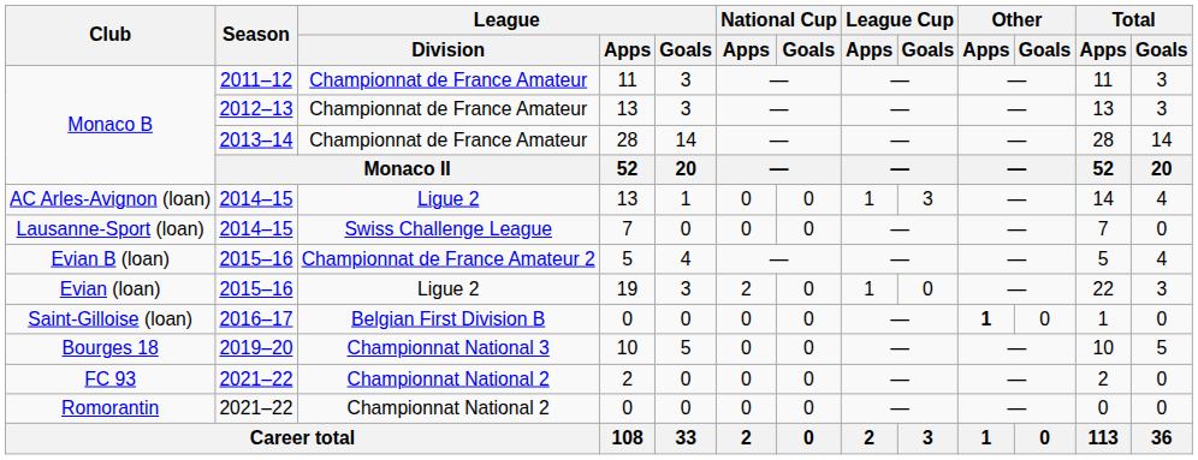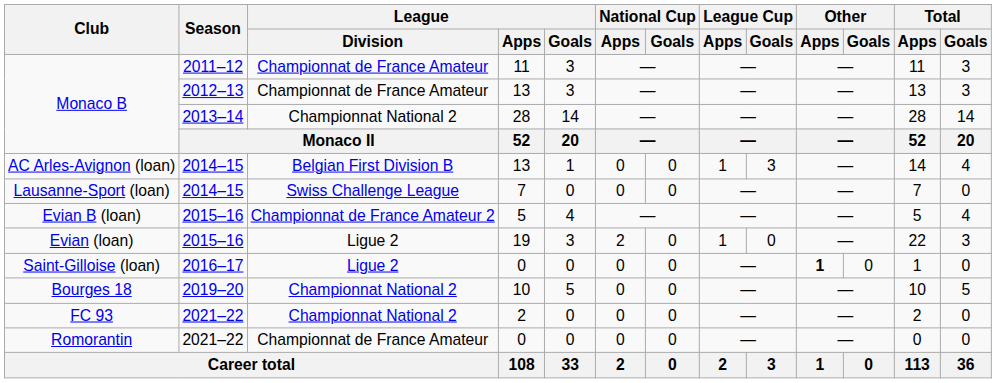Monaco B / 28 | League / Division: Championnat de France Amateur -> Championnat National 2
AC Arles-Avignon (loan) | League / Division: Ligue 2 -> Belgian First Division B
Saint-Gilloise (loan) | League / Division: Belgian First Division B -> Ligue 2
Bourges 18 | League / Division: Championnat National 3 -> Championnat National 2
Romorantin | League / Division: Championnat National 2 -> Championnat de France Amateur
